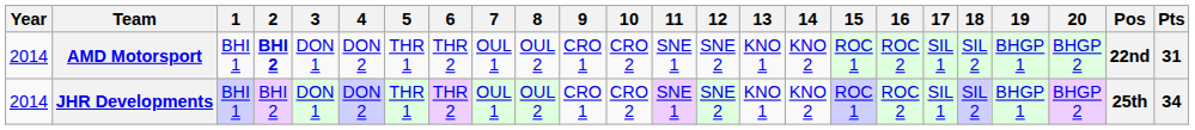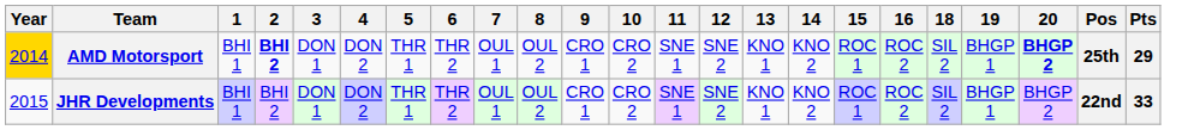- column: 17 | SIL 1 | SIL 1
AMD Motorsport | Year: no background -> gold background
AMD Motorsport | 20: normal -> bold
AMD Motorsport | Pos: 22nd -> 25th
AMD Motorsport | Pts: 31 -> 29
JHR Developments | Year: 2014 -> 2015
JHR Developments | Pos: 25th -> 22nd
JHR Developments | Pts: 34 -> 33
